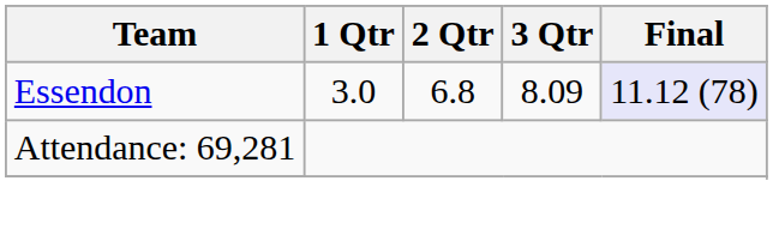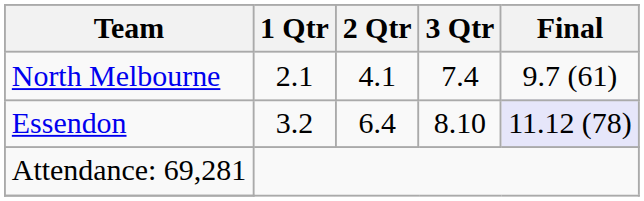+ row: North Melbourne | 2.1 | 4.1 | 7.4 | 9.7 (61)
Essendon | 1 Qtr: 3.0 -> 3.2
Essendon | 2 Qtr: 6.8 -> 6.4
Essendon | 3 Qtr: 8.09 -> 8.10
